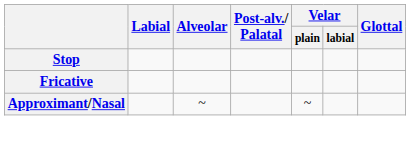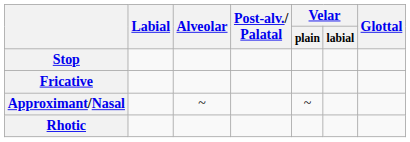+ row: Rhotic
